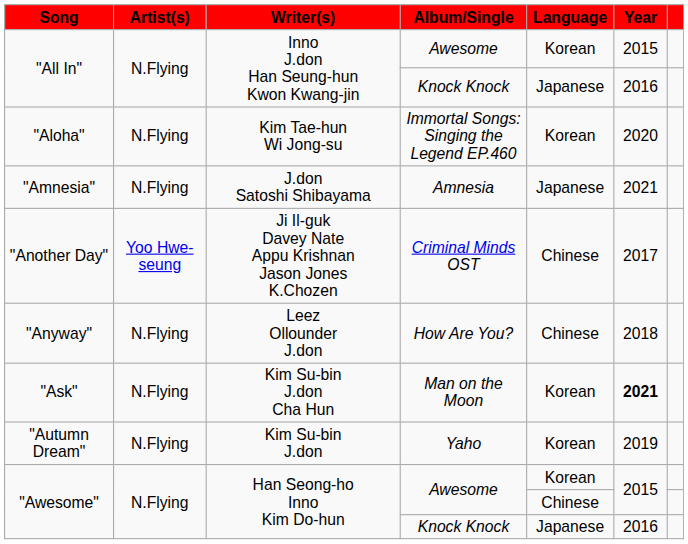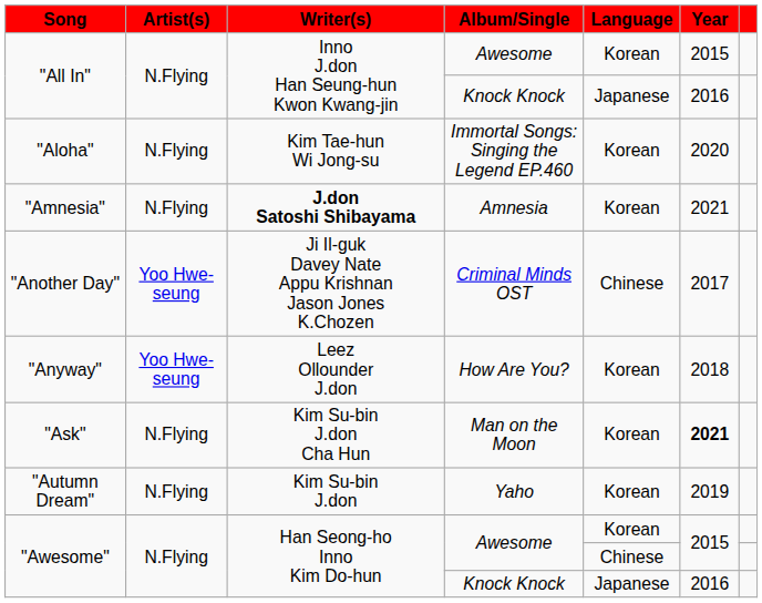"Amnesia" | Writer(s): normal -> bold
"Amnesia" | Language: Japanese -> Korean
"Anyway" | Artist(s): N.Flying -> Yoo Hwe-seung
"Anyway" | Language: Chinese -> Korean
